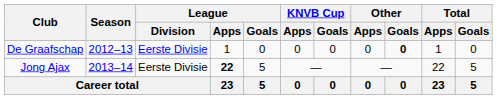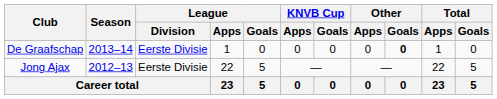De Graafschap | Season: 2012–13 -> 2013–14
Jong Ajax | Season: 2013–14 -> 2012–13
Jong Ajax | League / Apps: bold -> normal
